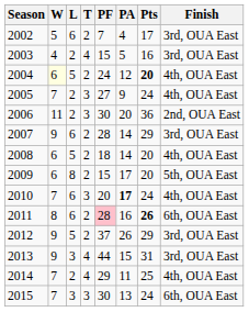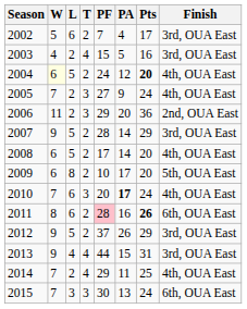2006 | PF: 30 -> 29
2007 | L: 6 -> 5
2008 | PF: 18 -> 17
2009 | PF: 15 -> 10
2013 | L: 3 -> 4
